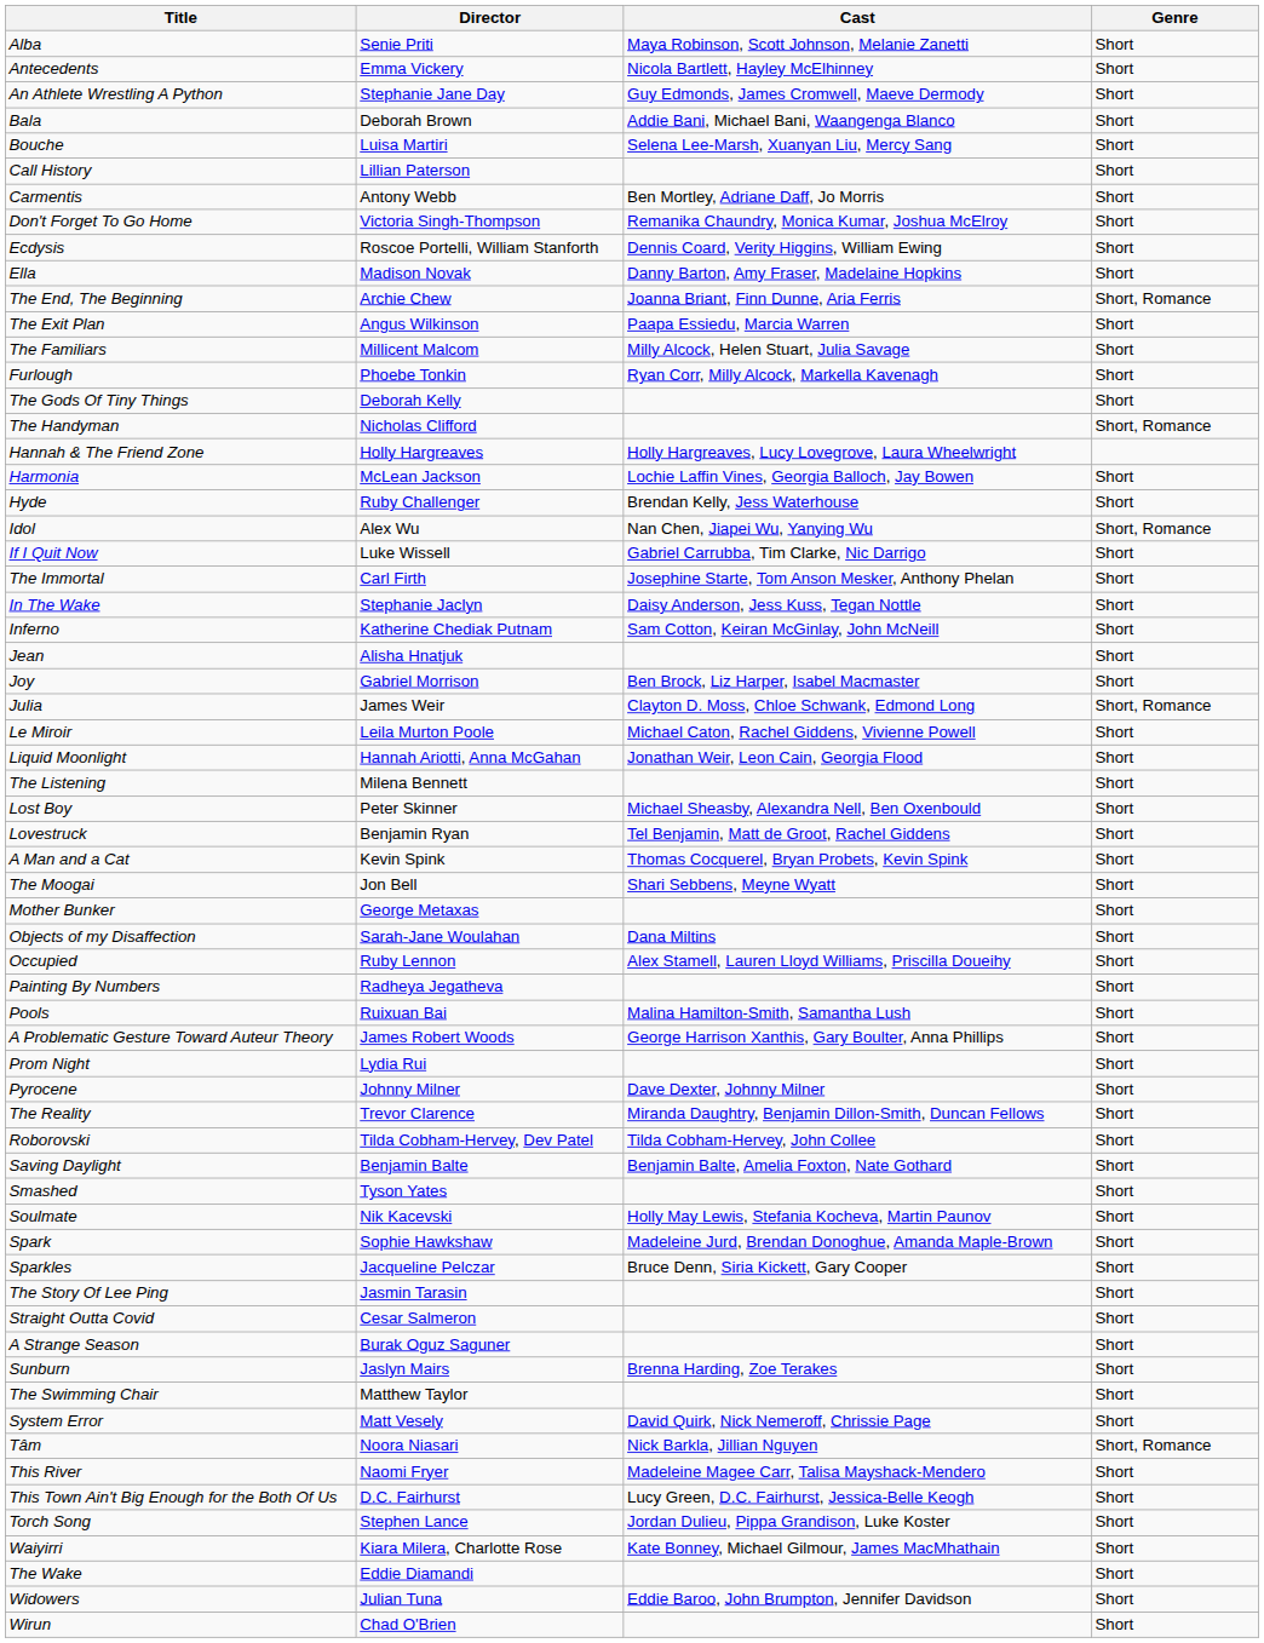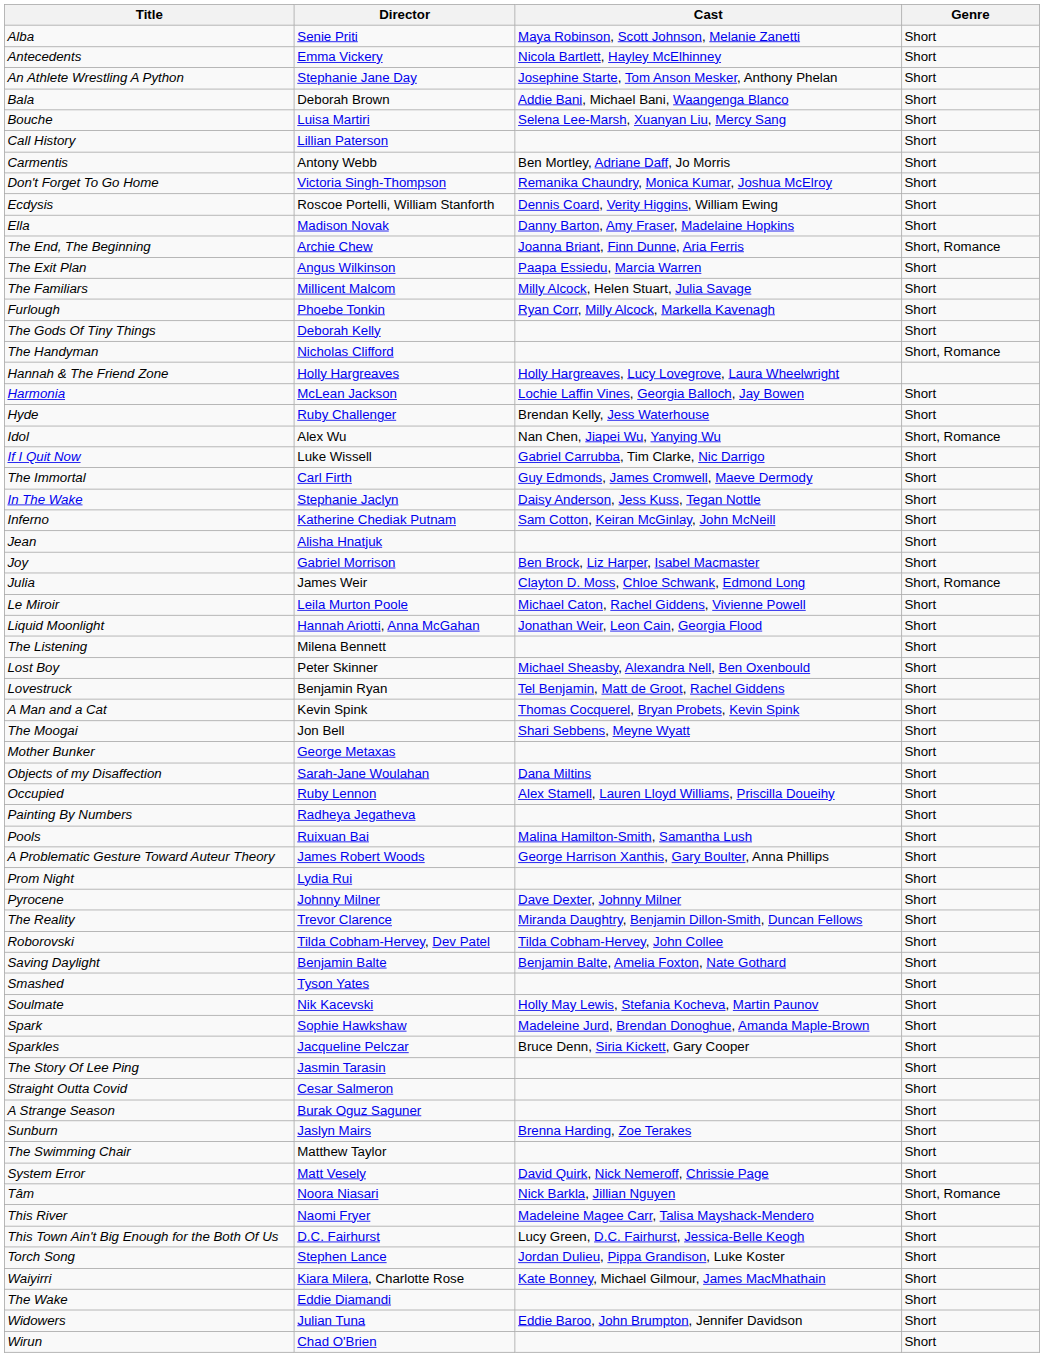An Athlete Wrestling A Python | Cast: Guy Edmonds, James Cromwell, Maeve Dermody -> Josephine Starte, Tom Anson Mesker, Anthony Phelan
The Immortal | Cast: Josephine Starte, Tom Anson Mesker, Anthony Phelan -> Guy Edmonds, James Cromwell, Maeve Dermody
